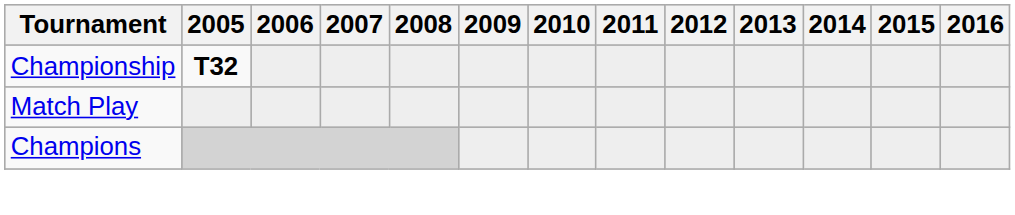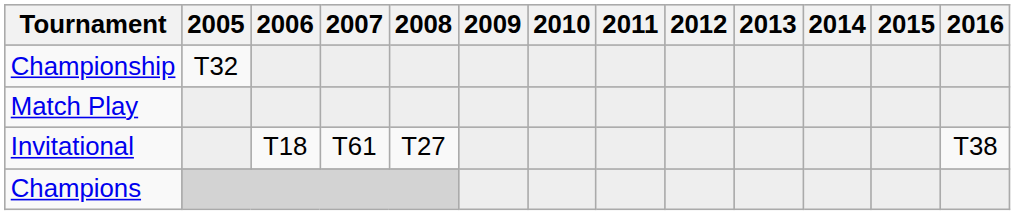Championship | 2005: bold -> normal
+ row: Invitational | T18 | T61 | T27 | T38
